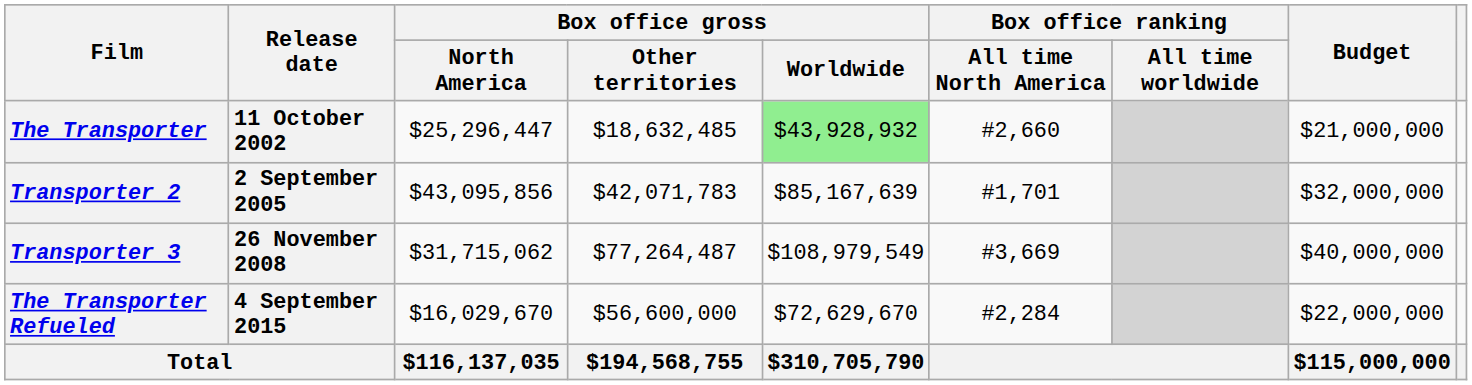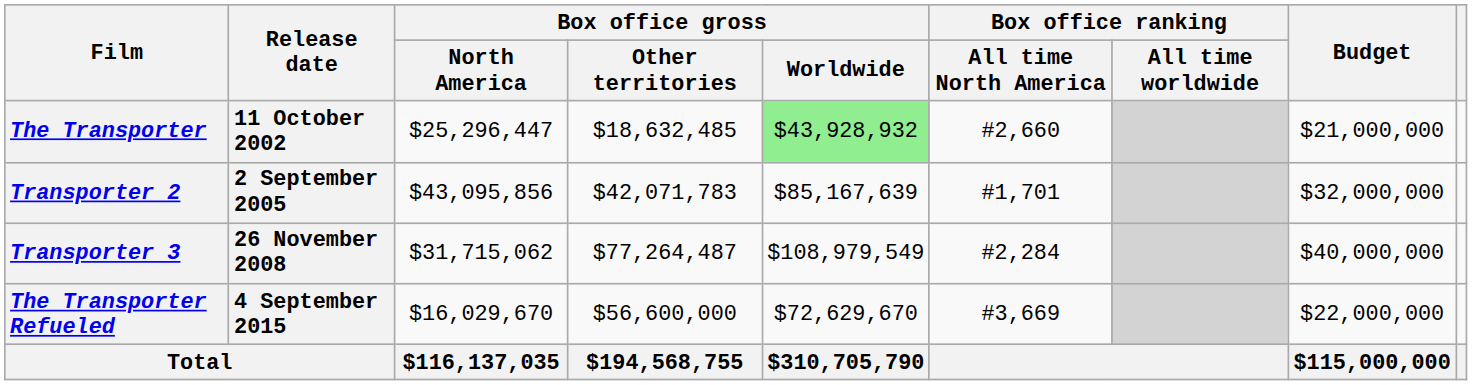Transporter 3 | Box office ranking / All time North America: #3,669 -> #2,284
The Transporter Refueled | Box office ranking / All time North America: #2,284 -> #3,669
